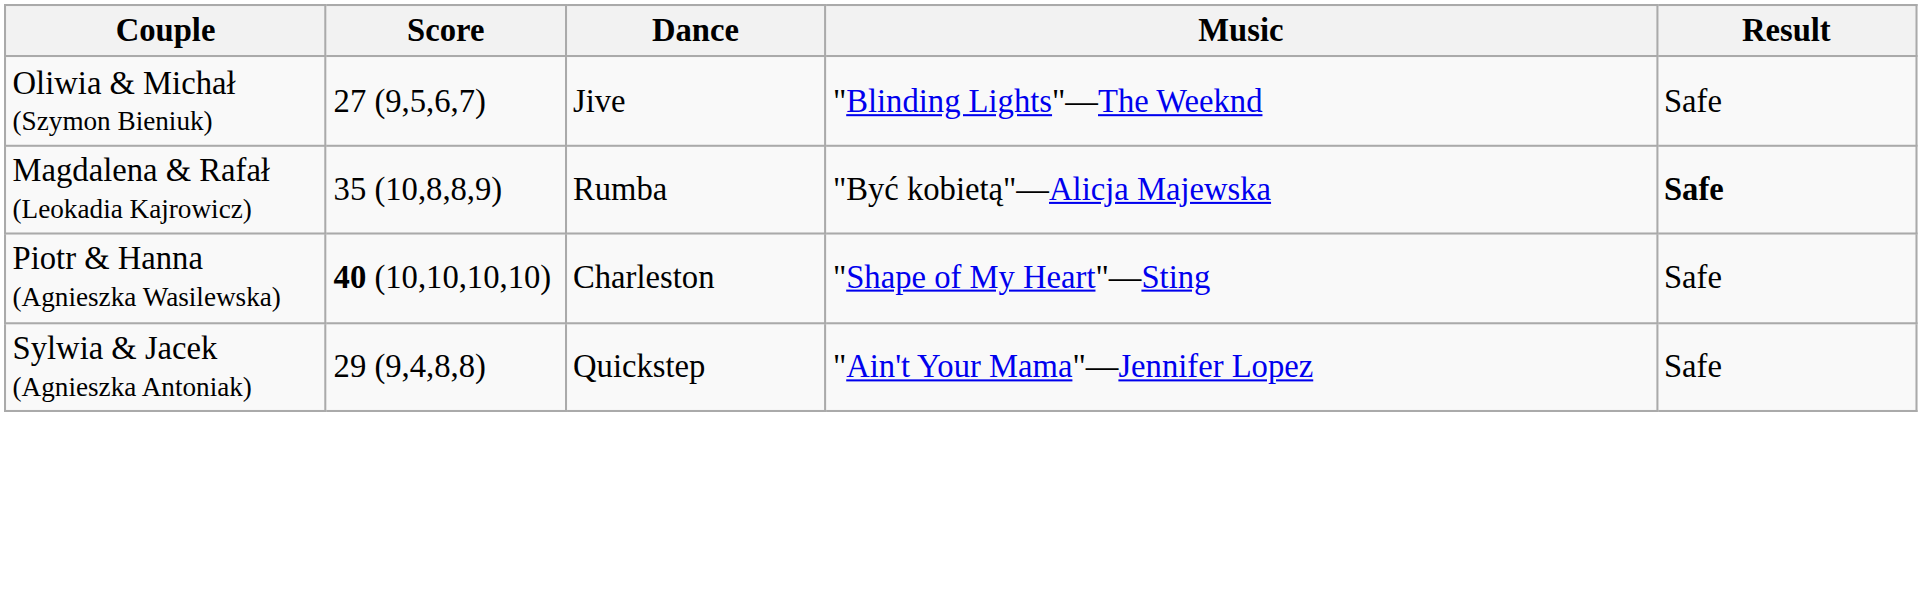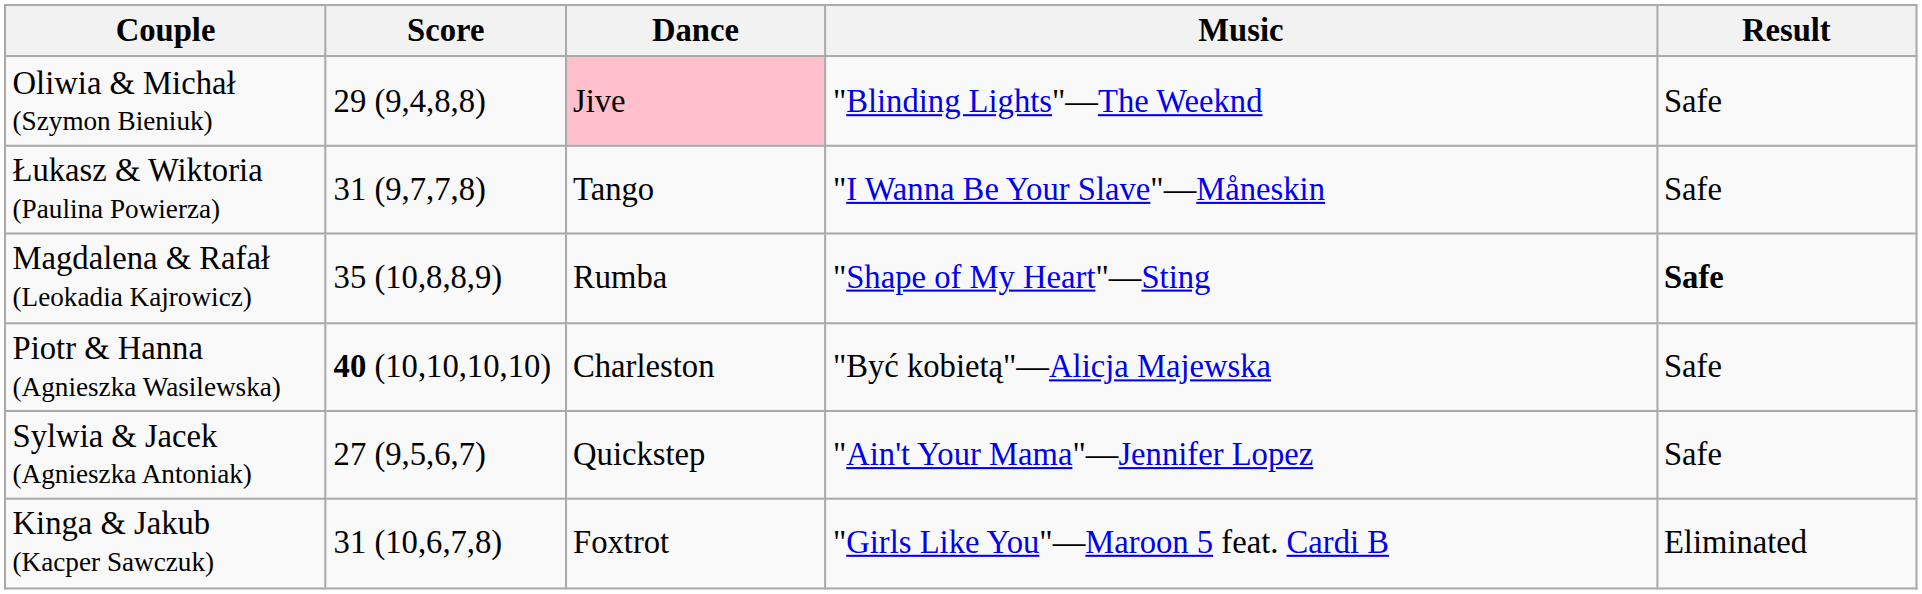Oliwia & Michał (Szymon Bieniuk) | Score: 27 (9,5,6,7) -> 29 (9,4,8,8)
Oliwia & Michał (Szymon Bieniuk) | Dance: no background -> pink background
+ row: Łukasz & Wiktoria (Paulina Powierza) | 31 (9,7,7,8) | Tango | "I Wanna Be Your Slave"—Måneskin | Safe
Magdalena & Rafał (Leokadia Kajrowicz) | Music: "Być kobietą"—Alicja Majewska -> "Shape of My Heart"—Sting
Piotr & Hanna (Agnieszka Wasilewska) | Music: "Shape of My Heart"—Sting -> "Być kobietą"—Alicja Majewska
Sylwia & Jacek (Agnieszka Antoniak) | Score: 29 (9,4,8,8) -> 27 (9,5,6,7)
+ row: Kinga & Jakub (Kacper Sawczuk) | 31 (10,6,7,8) | Foxtrot | "Girls Like You"—Maroon 5 feat. Cardi B | Eliminated
